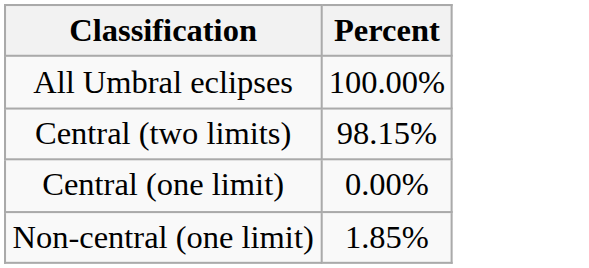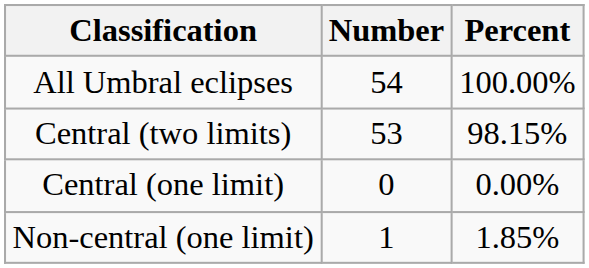+ column: Number | 54 | 53 | 0 | 1
